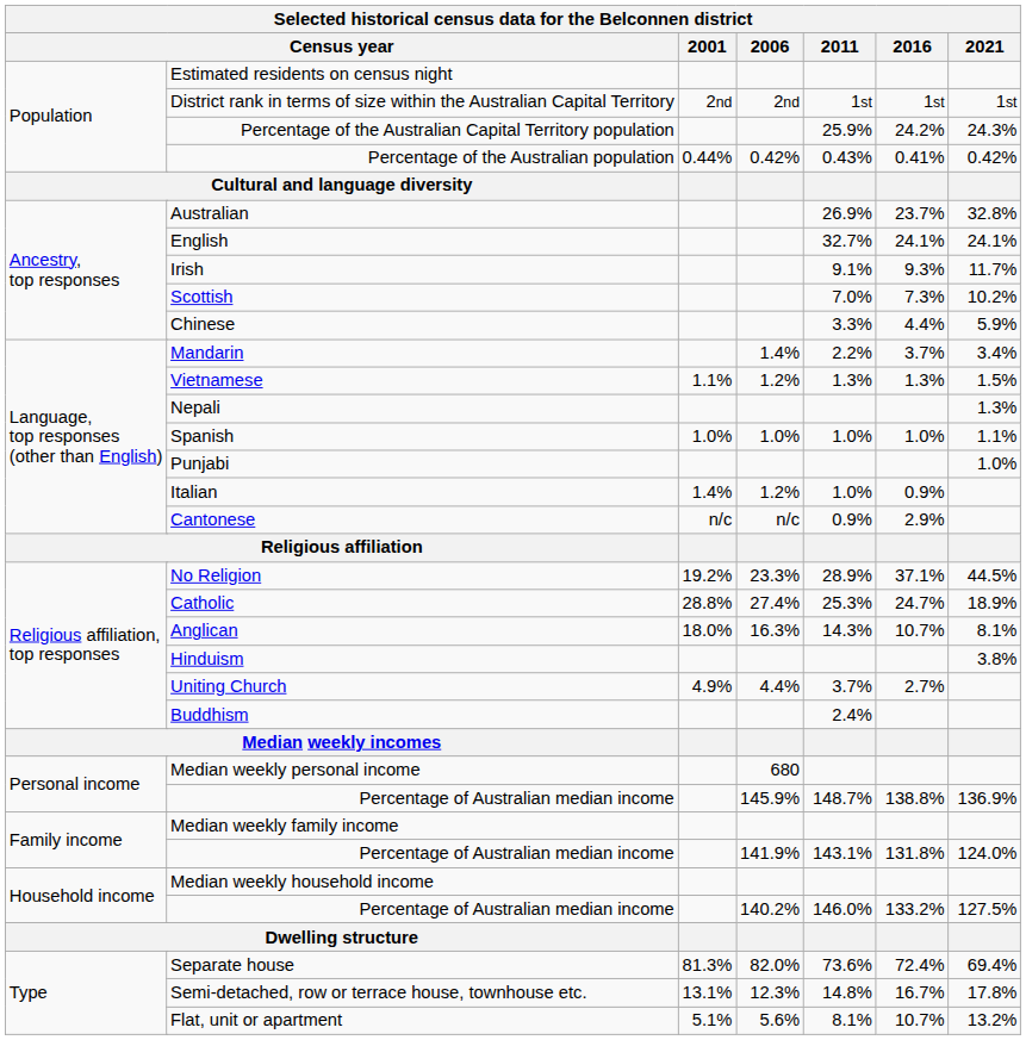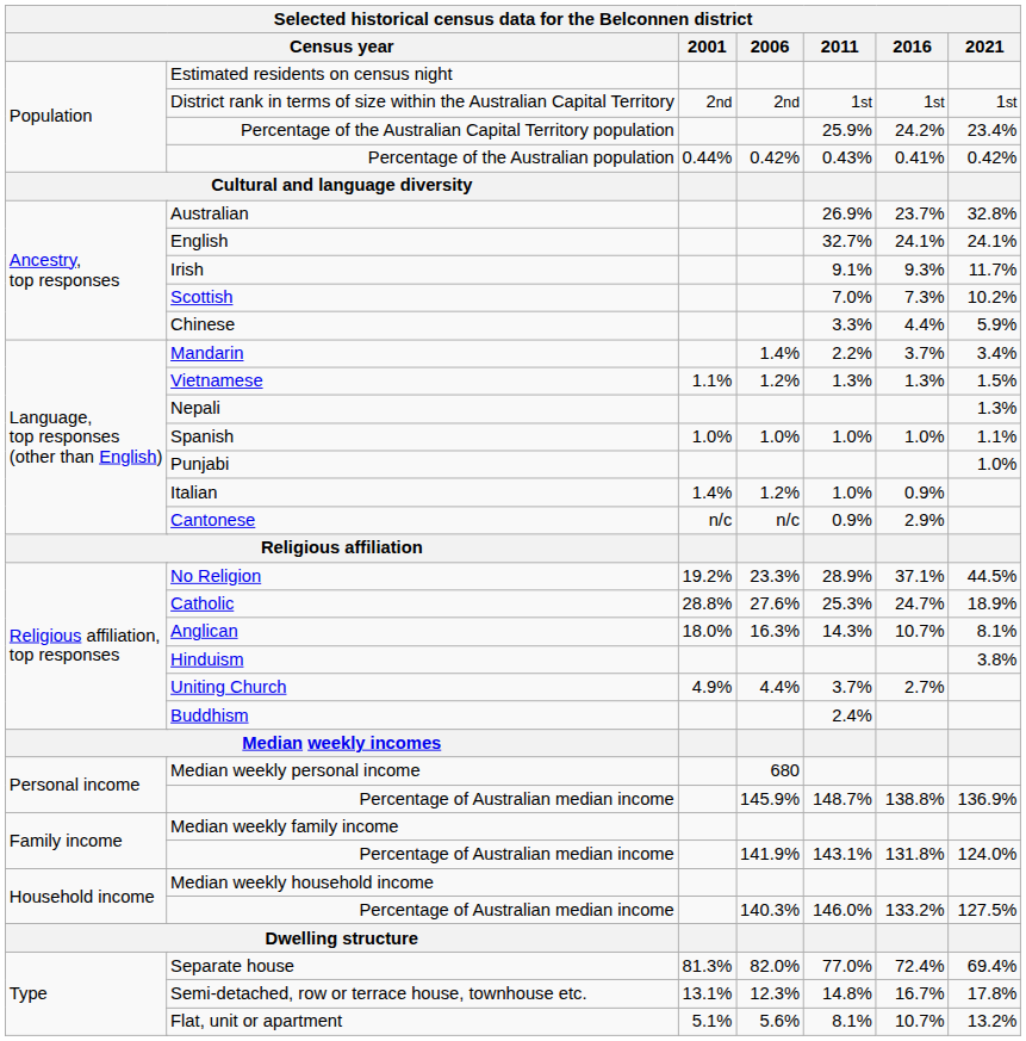Percentage of the Australian Capital Territory population | 2021: 24.3% -> 23.4%
Catholic | 2006: 27.4% -> 27.6%
Household income / Percentage of Australian median income | 2006: 140.2% -> 140.3%
Separate house | 2011: 73.6% -> 77.0%
